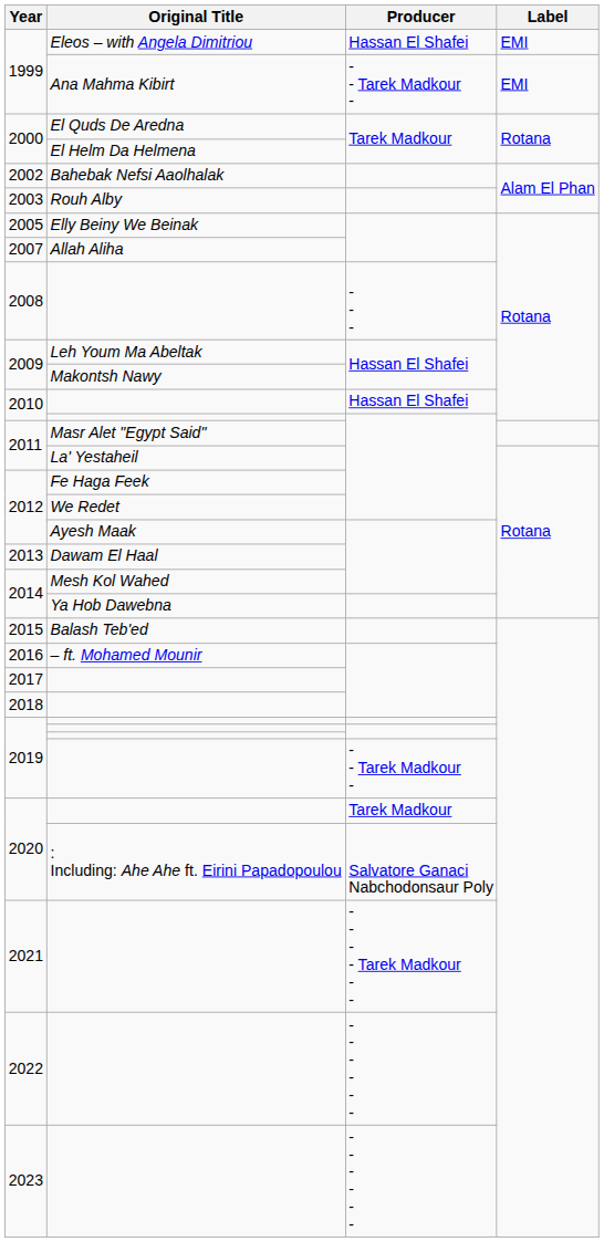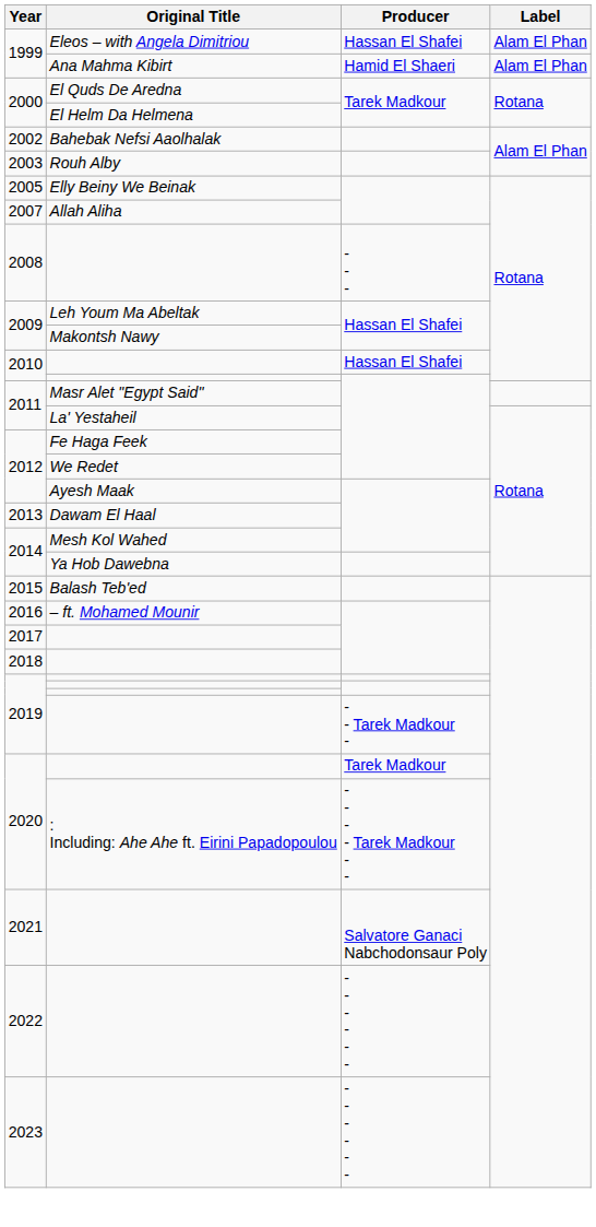1999 / Eleos – with Angela Dimitriou | Label: EMI -> Alam El Phan
1999 / Ana Mahma Kibirt | Producer: - - Tarek Madkour - -> Hamid El Shaeri
1999 / Ana Mahma Kibirt | Label: EMI -> Alam El Phan
2020 / : Including: Ahe Ahe ft. Eirini Papadopoulou | Producer: Salvatore Ganaci Nabchodonsaur Poly -> - - - - Tarek Madkour - -
2021 | Producer: - - - - Tarek Madkour - - -> Salvatore Ganaci Nabchodonsaur Poly
